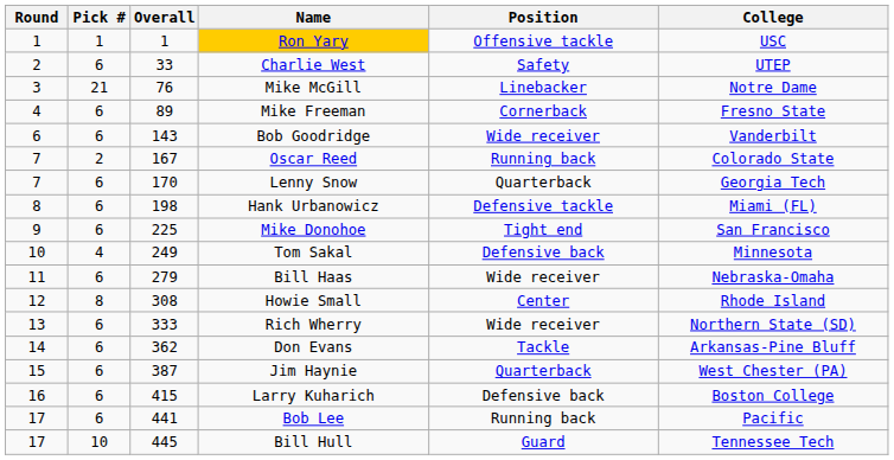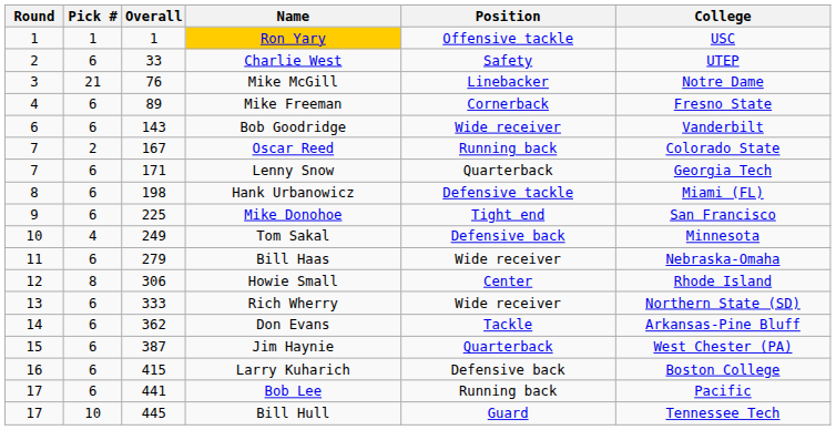Lenny Snow | Overall: 170 -> 171
Howie Small | Overall: 308 -> 306
